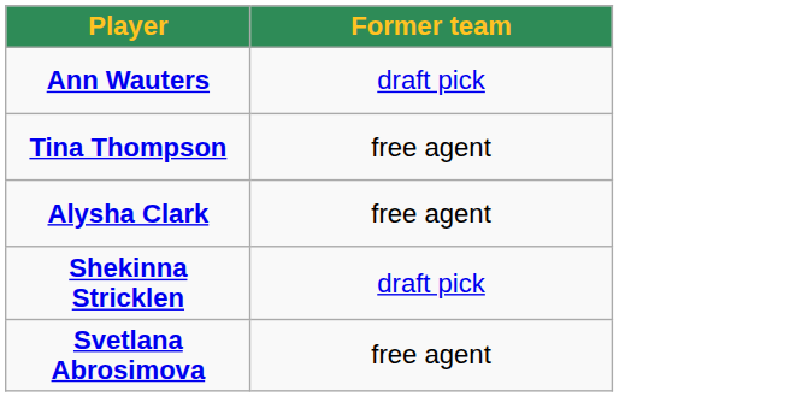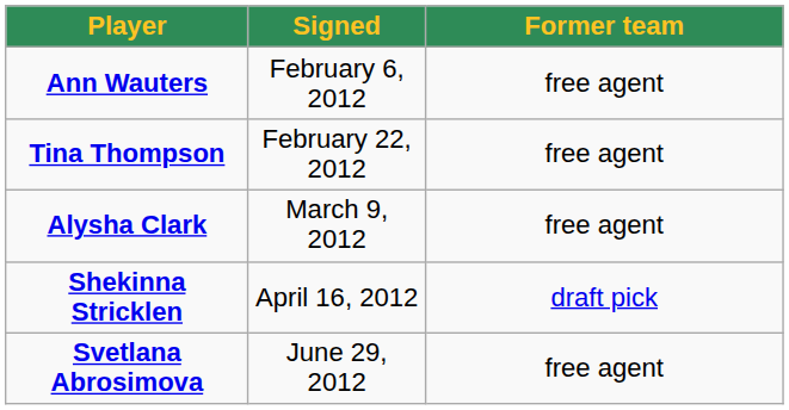+ column: Signed | February 6, 2012 | February 22, 2012 | March 9, 2012 | April 16, 2012 | June 29, 2012
Ann Wauters | Former team: draft pick -> free agent
